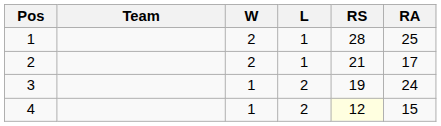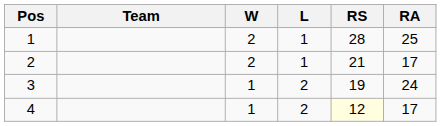4 | RA: 15 -> 17
